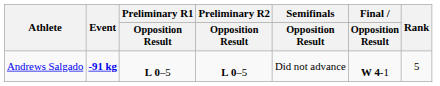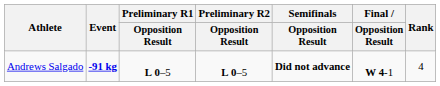Andrews Salgado | Semifinals / Opposition Result: normal -> bold
Andrews Salgado | Rank: 5 -> 4
